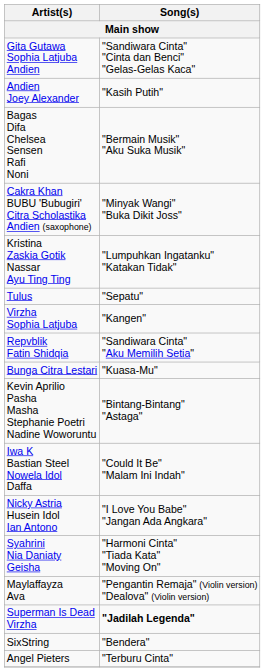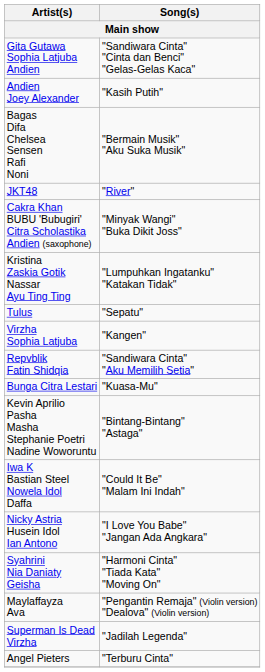+ row: JKT48 | "River"
Superman Is Dead Virzha | Song(s): bold -> normal
- row: SixString | "Bendera"
